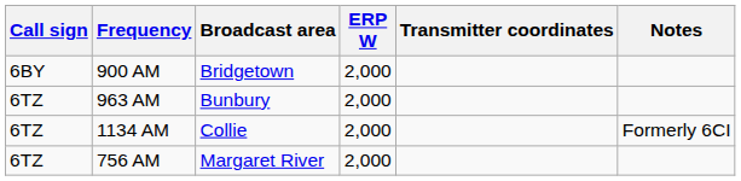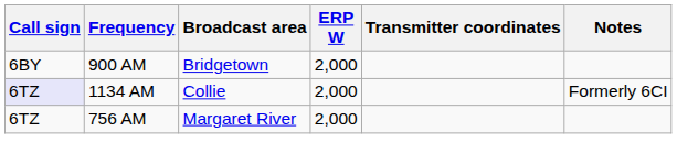- row: 6TZ | 963 AM | Bunbury | 2,000
1134 AM | Call sign: no background -> lavender background
